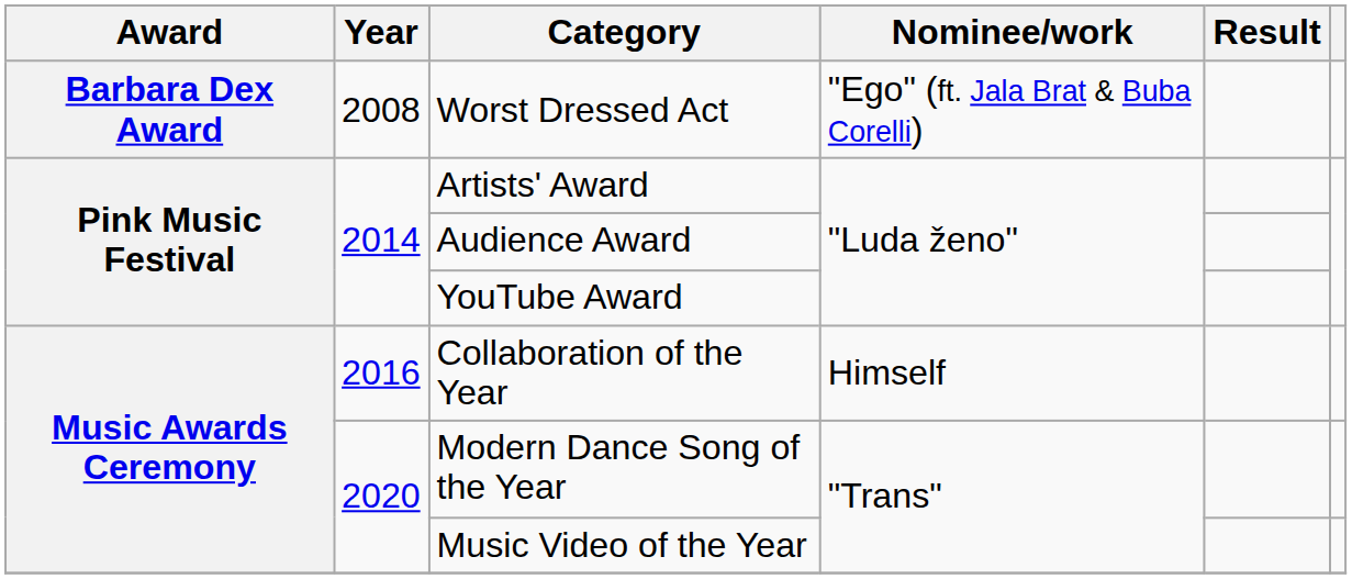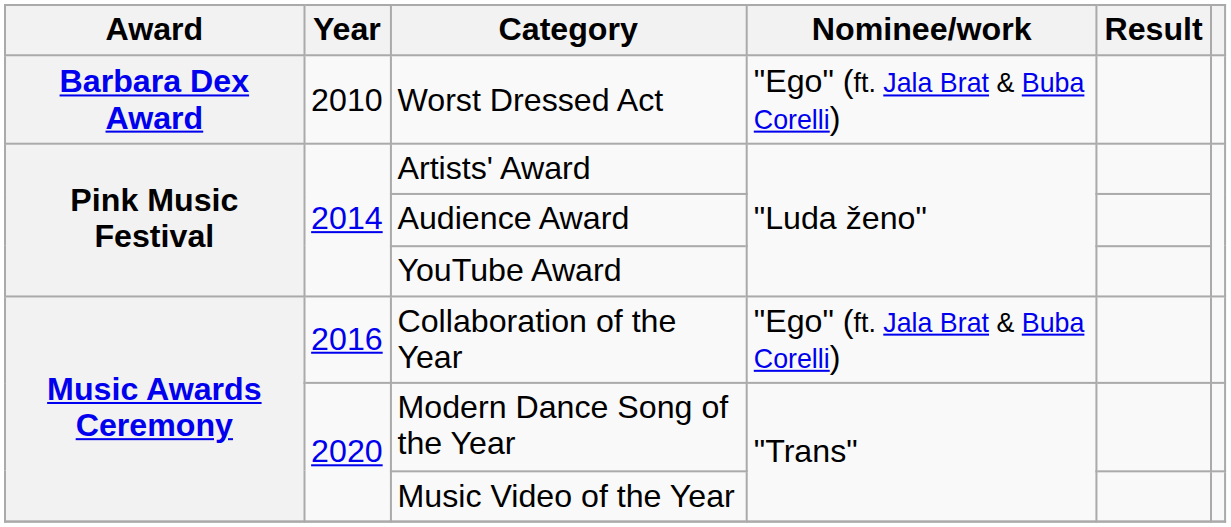Worst Dressed Act | Year: 2008 -> 2010
Collaboration of the Year | Nominee/work: Himself -> "Ego" (ft. Jala Brat & Buba Corelli)
